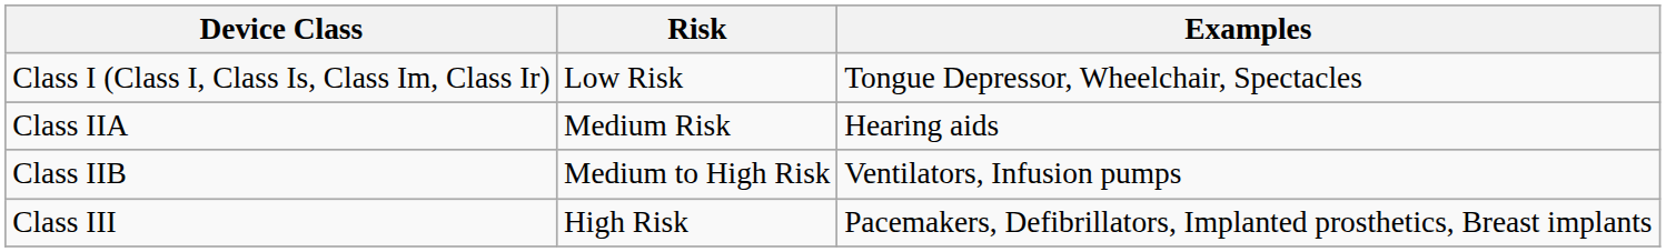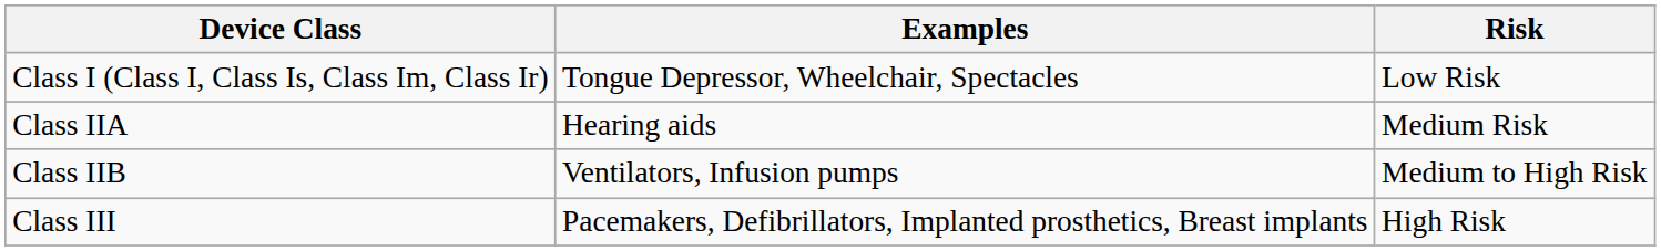columns swapped: Risk <-> Examples
